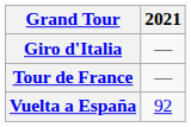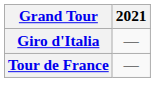- row: Vuelta a España | 92
